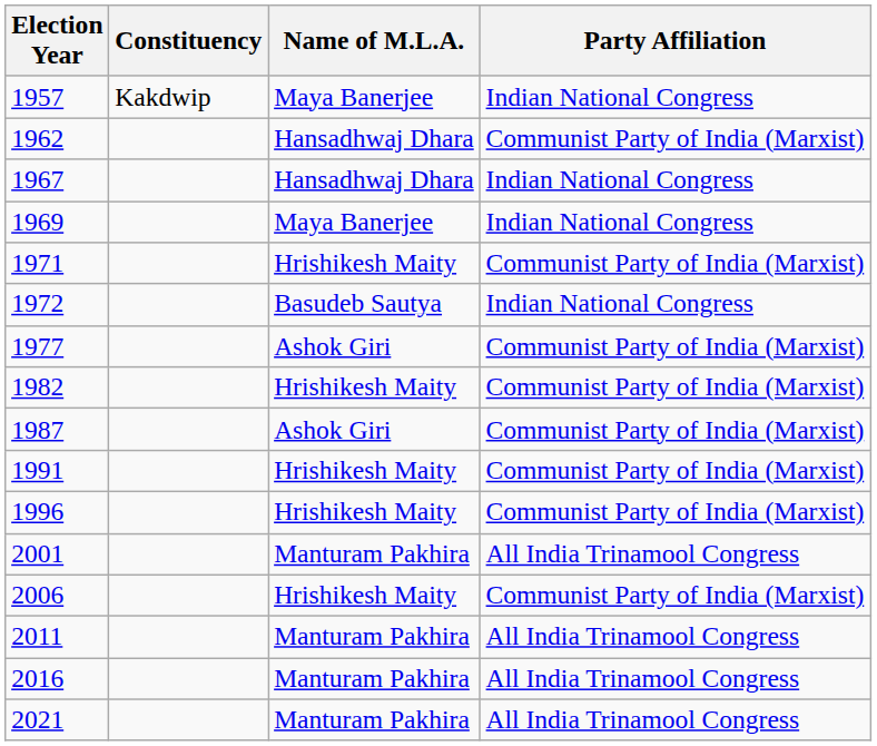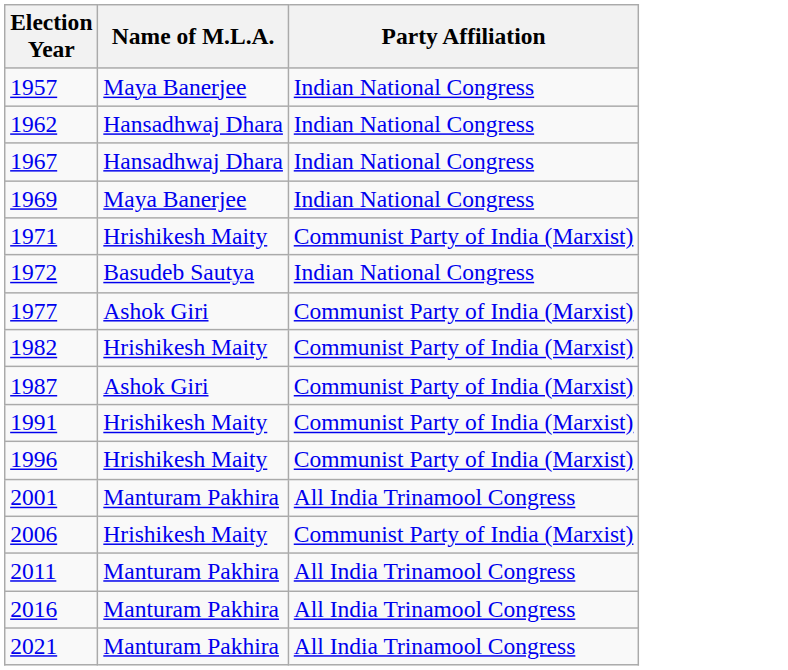- column: Constituency | Kakdwip
1962 | Party Affiliation: Communist Party of India (Marxist) -> Indian National Congress
